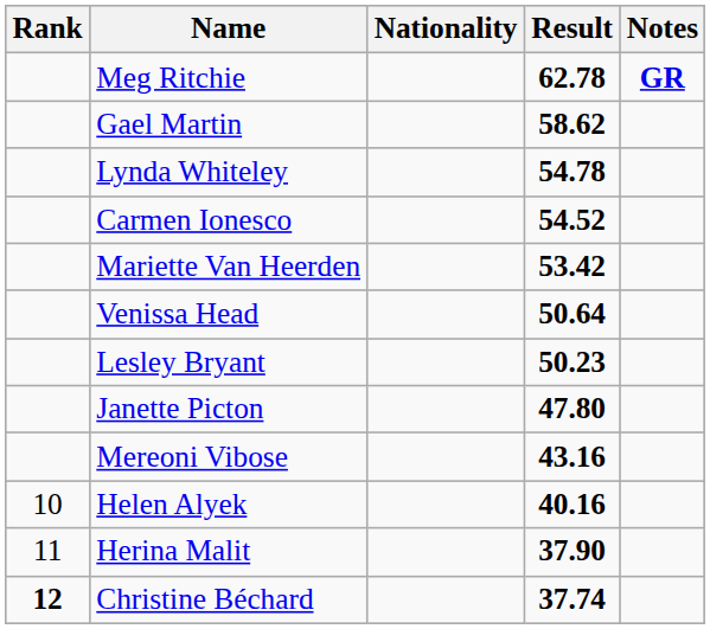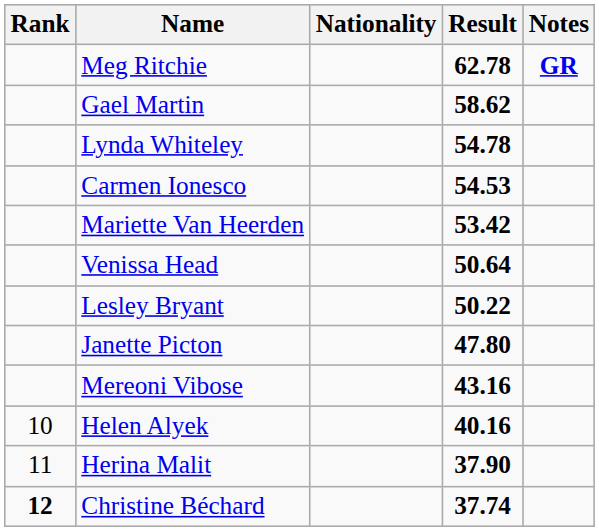Carmen Ionesco | Result: 54.52 -> 54.53
Lesley Bryant | Result: 50.23 -> 50.22
